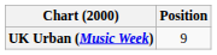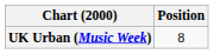UK Urban (Music Week) | Position: 9 -> 8
